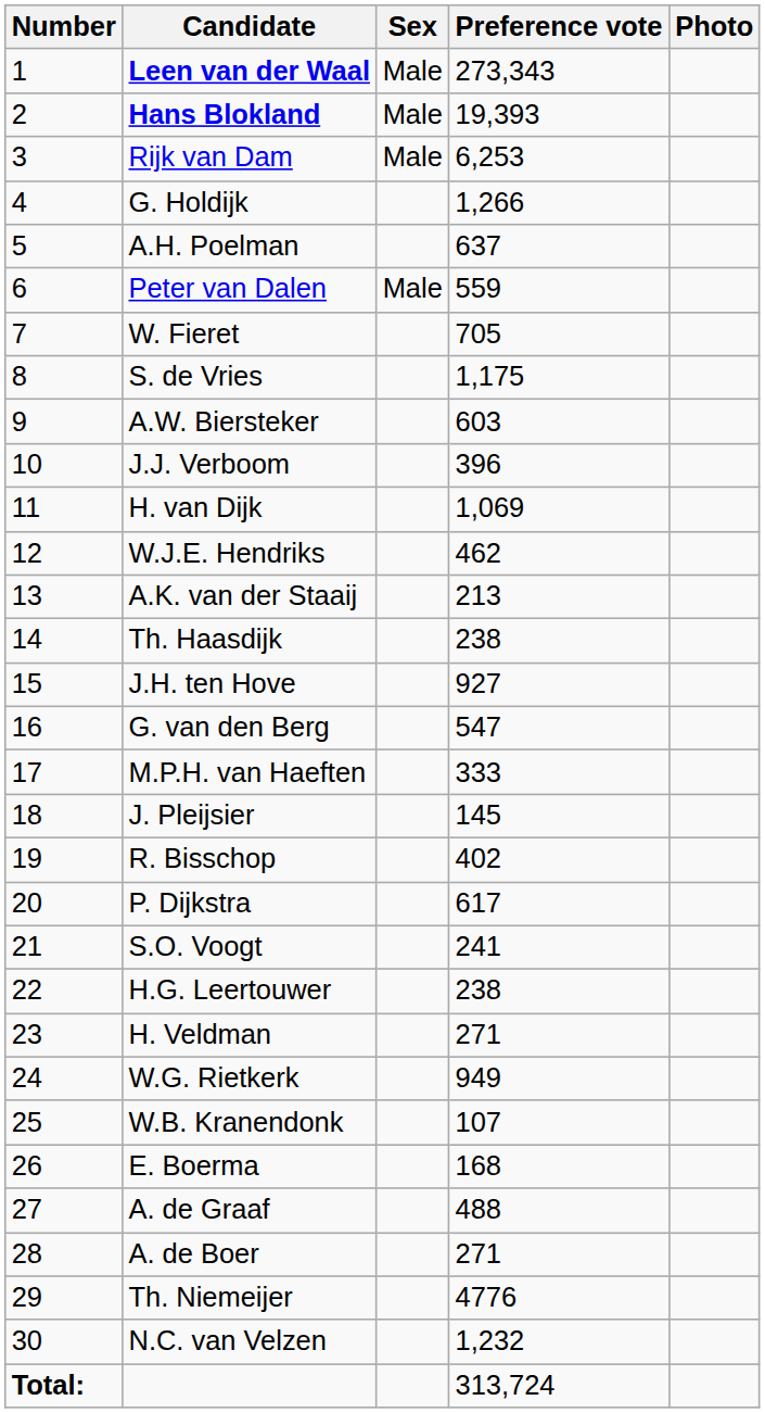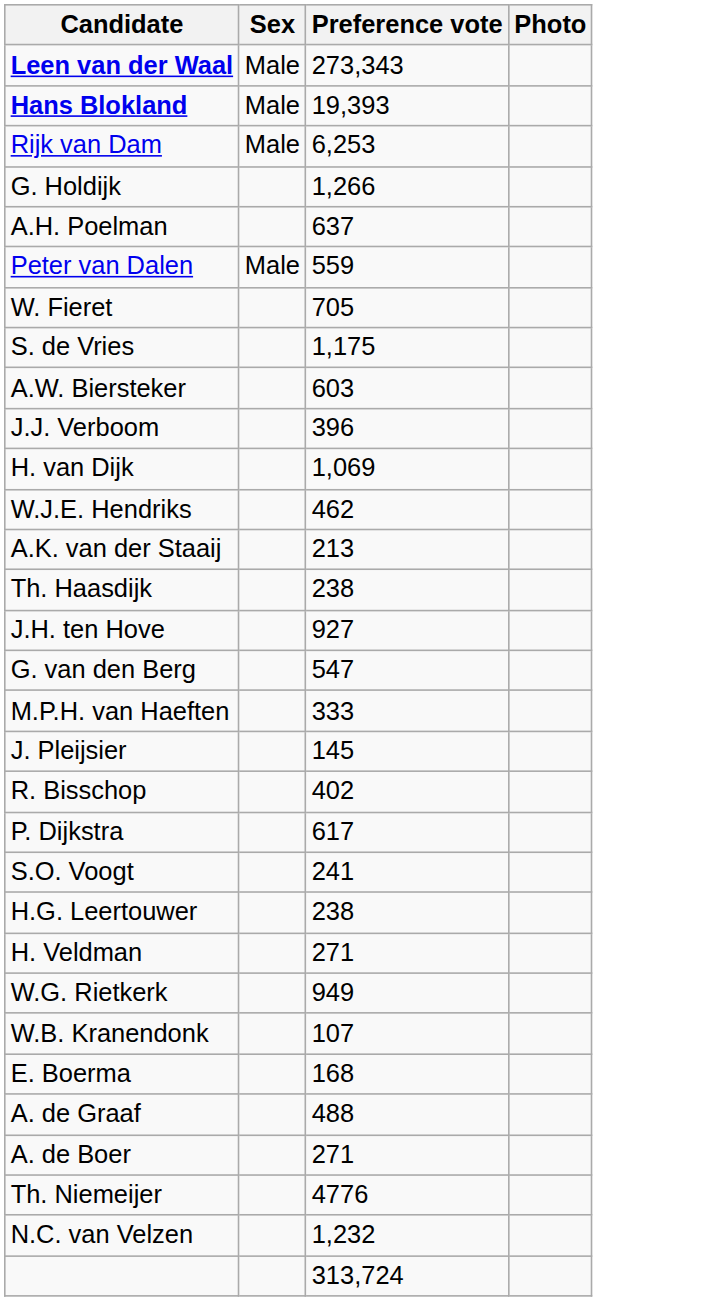- column: Number | 1 | 2 | 3 | 4 | 5 | 6 | 7 | 8 | 9 | 10 | 11 | 12 | 13 | 14 | 15 | 16 | 17 | 18 | 19 | 20 | 21 | 22 | 23 | 24 | 25 | 26 | 27 | 28 | 29 | 30 | Total:
